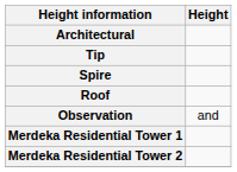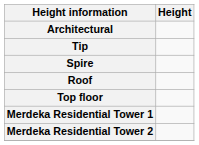+ row: Top floor
- row: Observation | and
